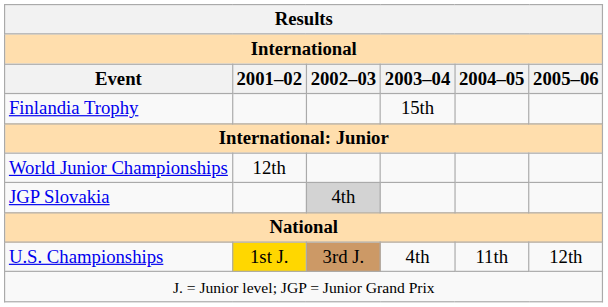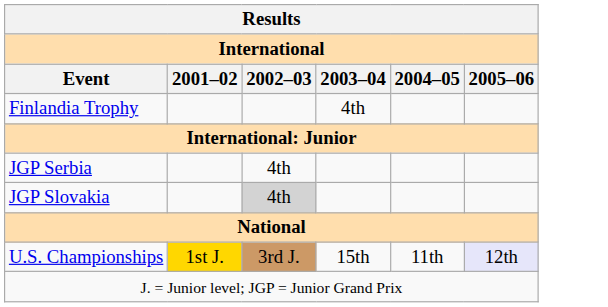Finlandia Trophy | 2003–04: 15th -> 4th
- row: World Junior Championships | 12th
+ row: JGP Serbia | 4th
U.S. Championships | 2003–04: 4th -> 15th
U.S. Championships | 2005–06: no background -> lavender background
